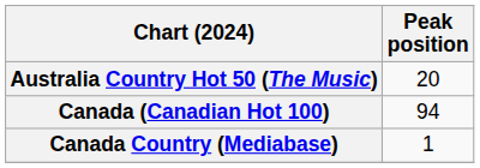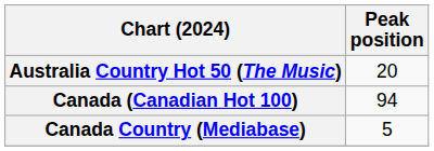Canada Country (Mediabase) | Peak position: 1 -> 5
